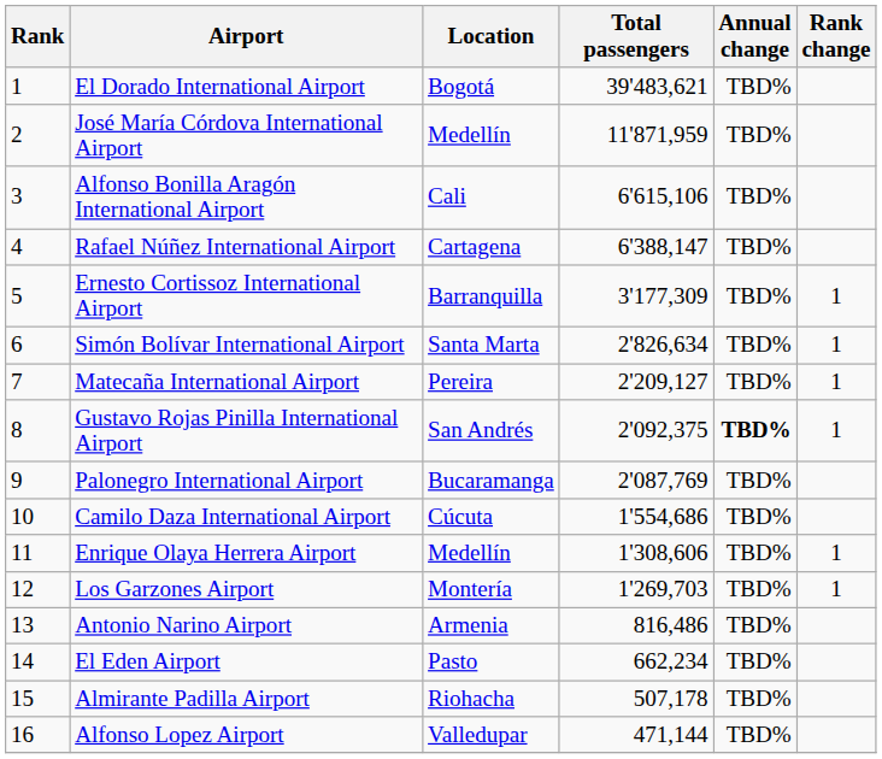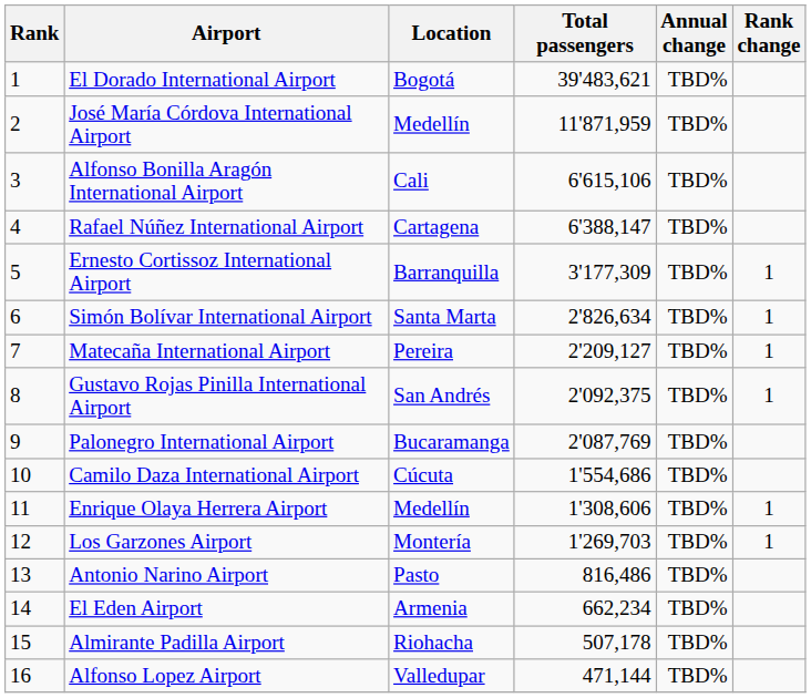Gustavo Rojas Pinilla International Airport | Annual change: bold -> normal
Antonio Narino Airport | Location: Armenia -> Pasto
El Eden Airport | Location: Pasto -> Armenia
